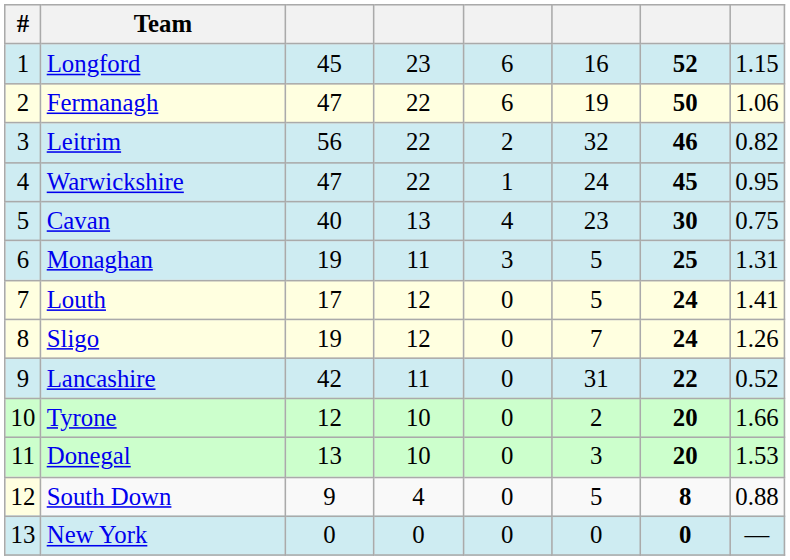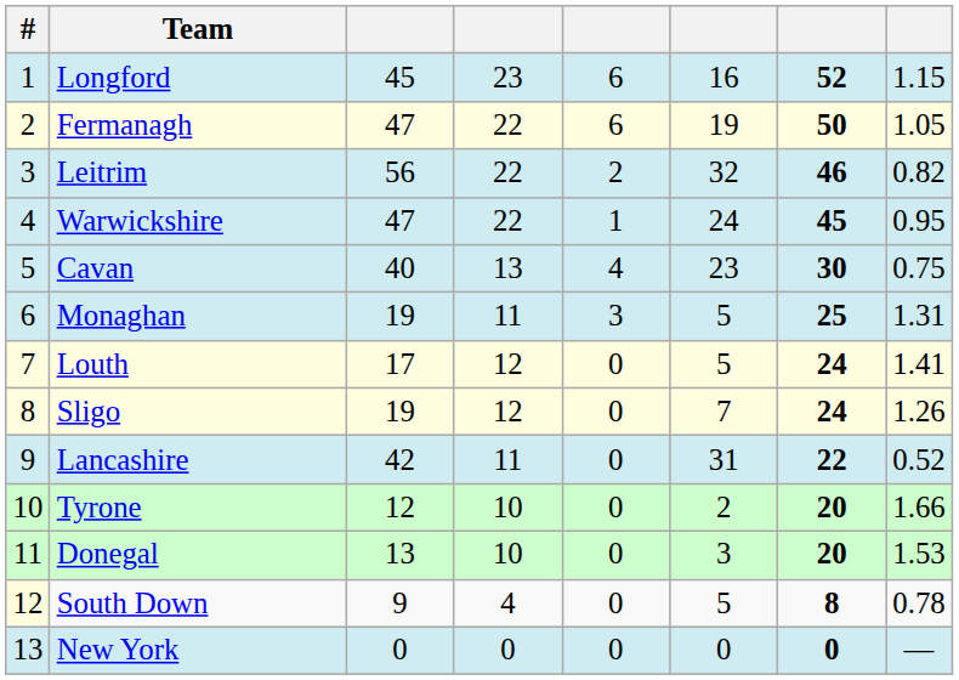Fermanagh | column 8: 1.06 -> 1.05
South Down | column 8: 0.88 -> 0.78
